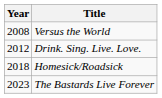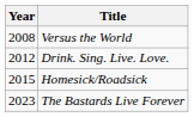Homesick/Roadsick | Year: 2018 -> 2015
